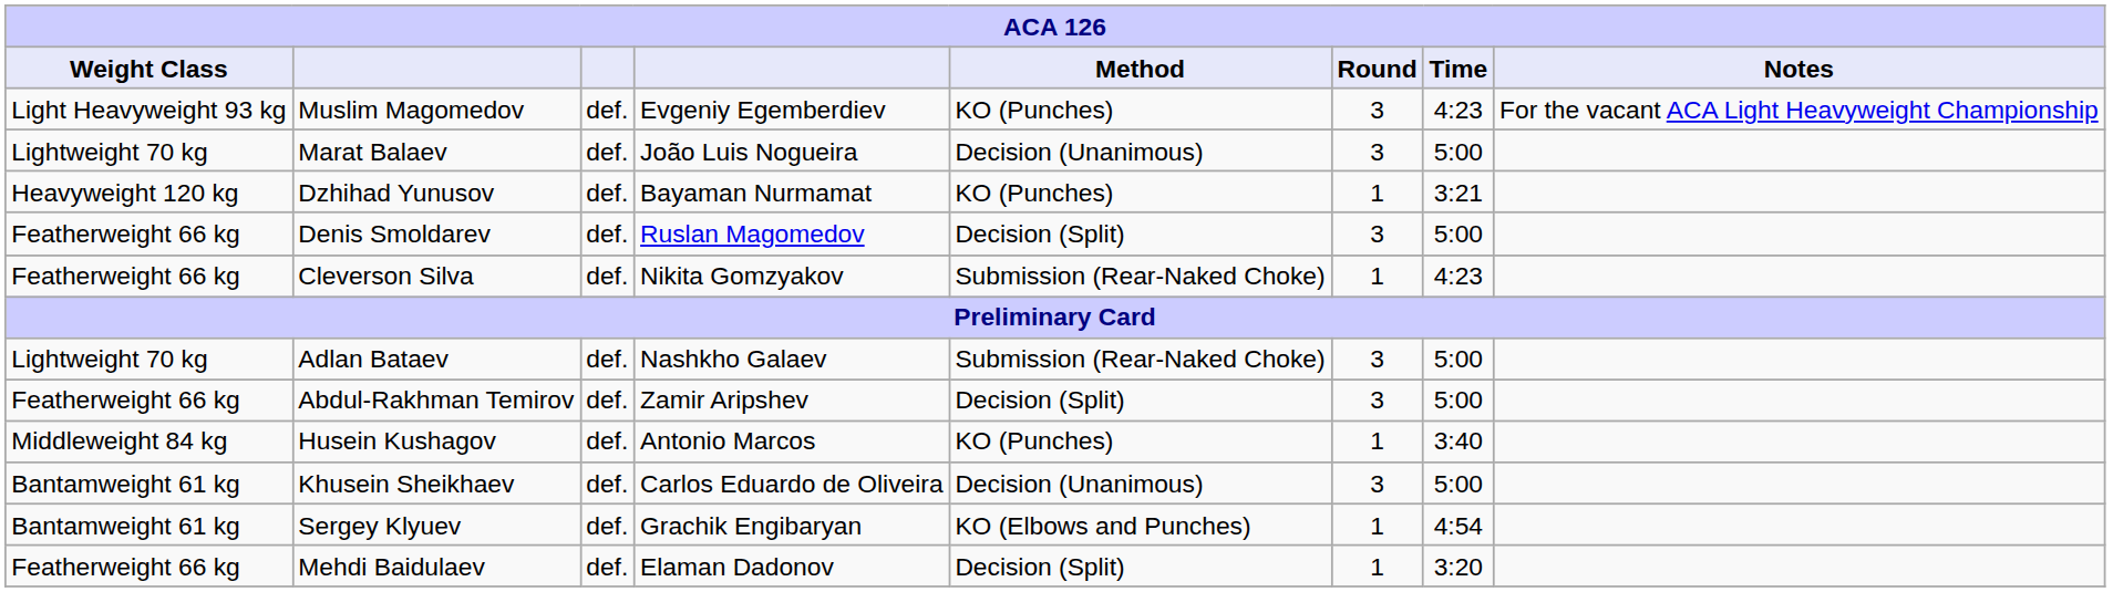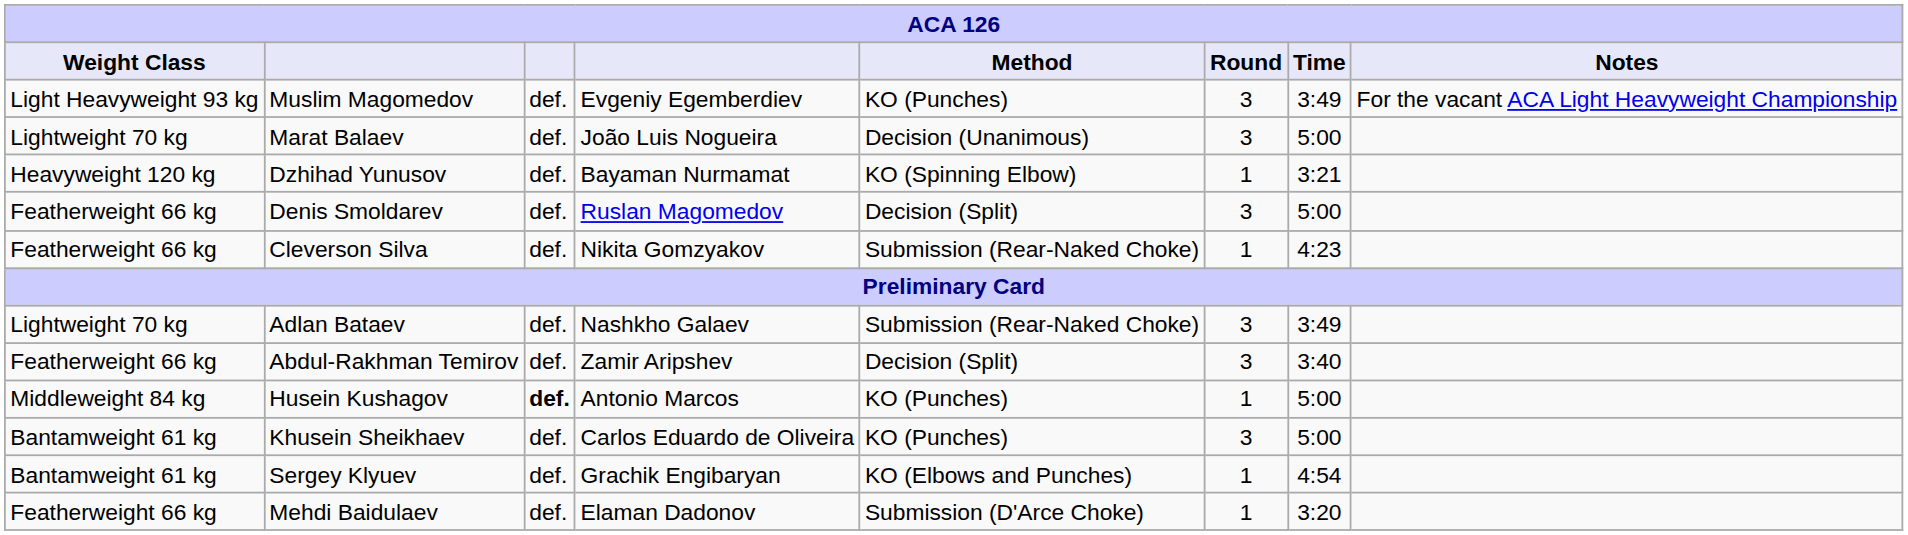Muslim Magomedov | Time: 4:23 -> 3:49
Dzhihad Yunusov | Method: KO (Punches) -> KO (Spinning Elbow)
Adlan Bataev | Time: 5:00 -> 3:49
Abdul-Rakhman Temirov | Time: 5:00 -> 3:40
Husein Kushagov | column 3: normal -> bold
Husein Kushagov | Time: 3:40 -> 5:00
Khusein Sheikhaev | Method: Decision (Unanimous) -> KO (Punches)
Mehdi Baidulaev | Method: Decision (Split) -> Submission (D'Arce Choke)
